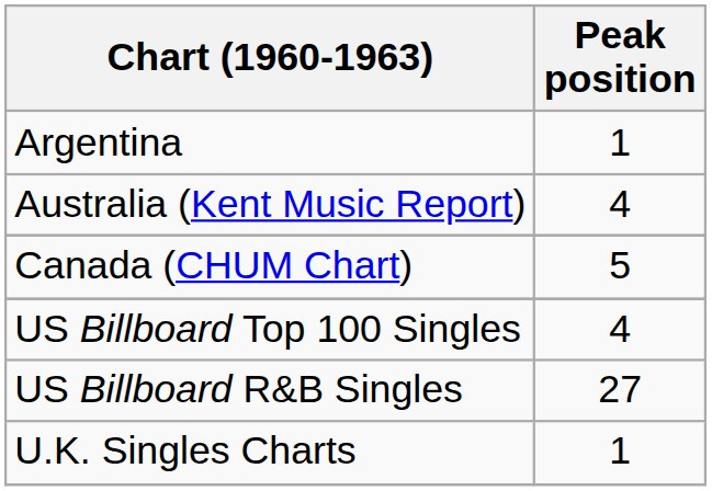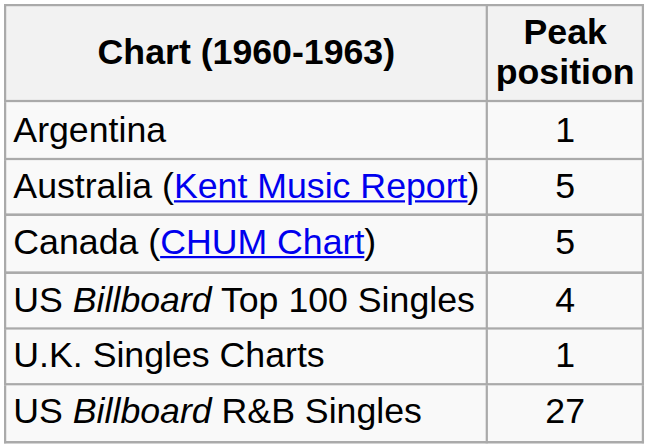Australia (Kent Music Report) | Peak position: 4 -> 5
rows swapped: US Billboard R&B Singles <-> U.K. Singles Charts
